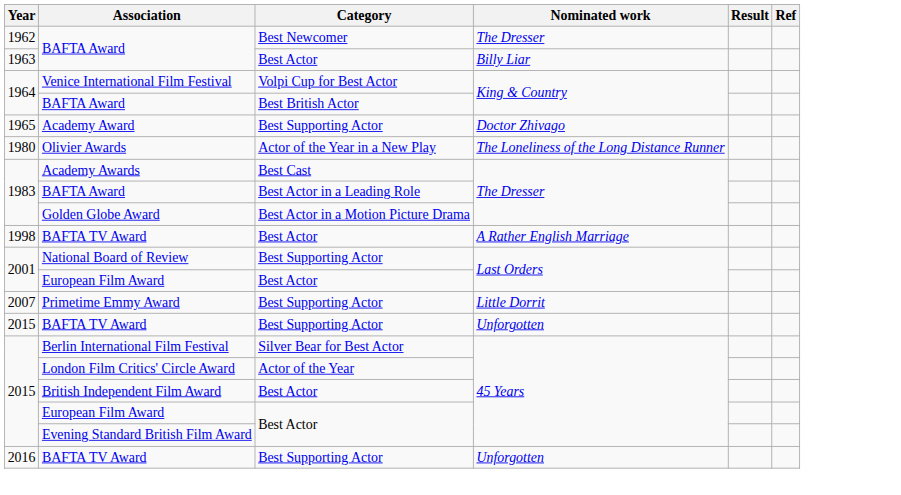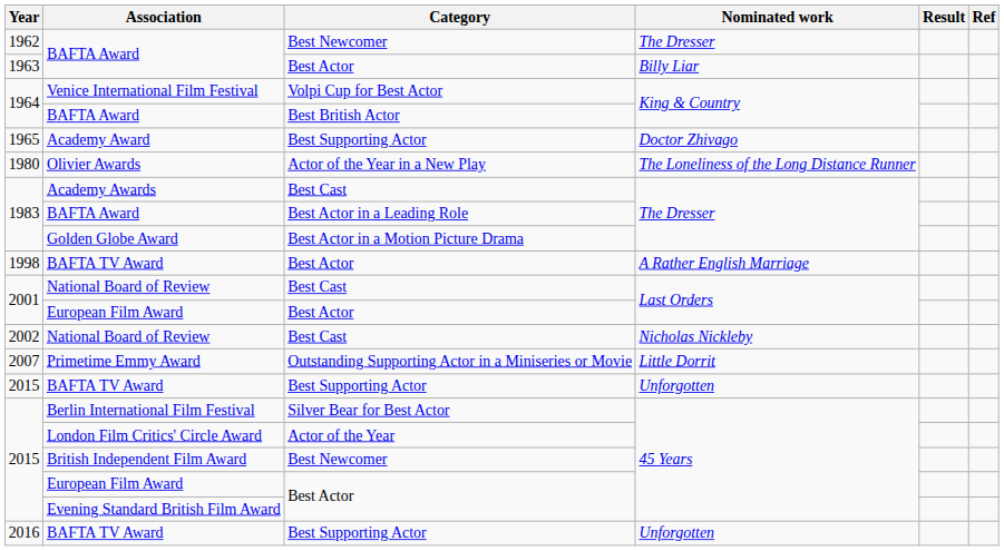2001 / National Board of Review | Category: Best Supporting Actor -> Best Cast
+ row: 2002 | National Board of Review | Best Cast | Nicholas Nickleby
Primetime Emmy Award | Category: Best Supporting Actor -> Outstanding Supporting Actor in a Miniseries or Movie
British Independent Film Award | Category: Best Actor -> Best Newcomer
